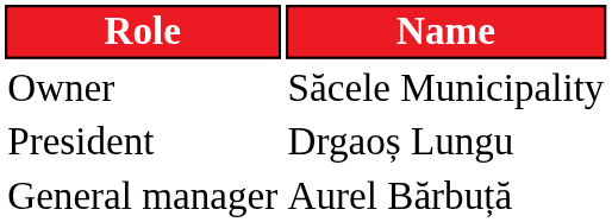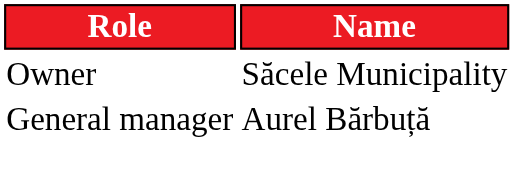- row: President | Drgaoș Lungu
